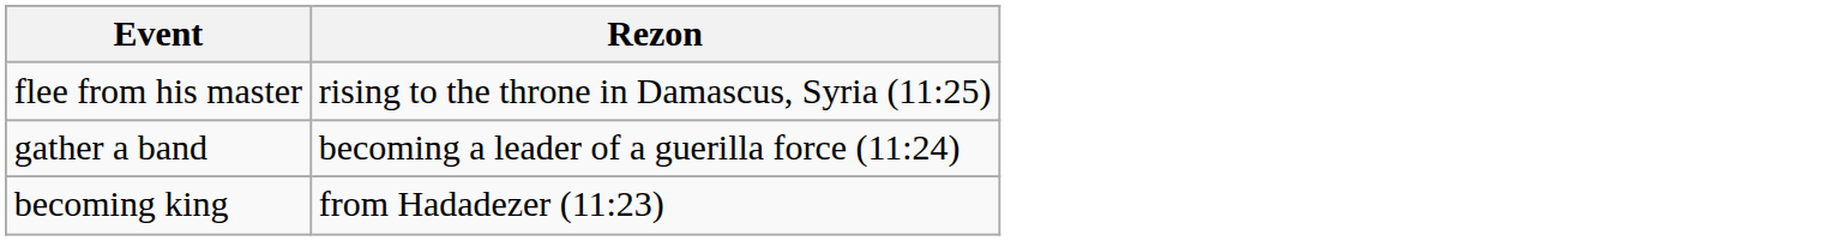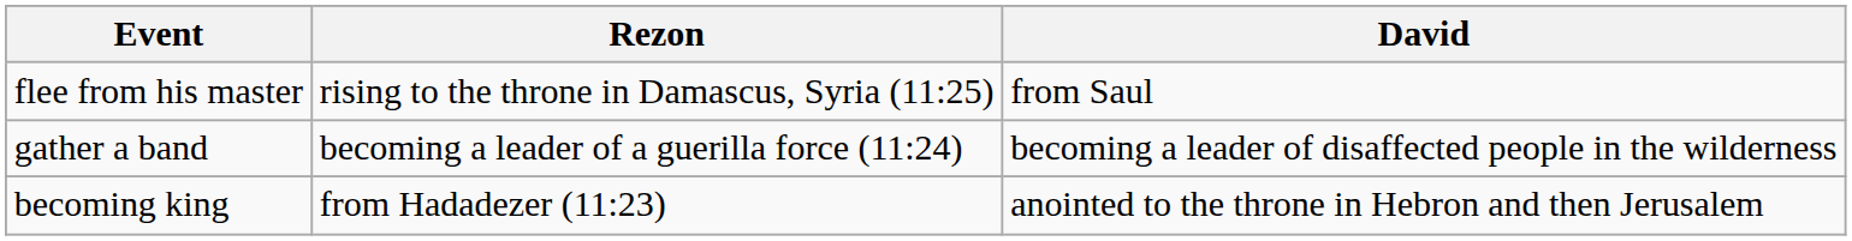+ column: David | from Saul | becoming a leader of disaffected people in the wilderness | anointed to the throne in Hebron and then Jerusalem
